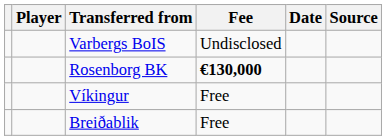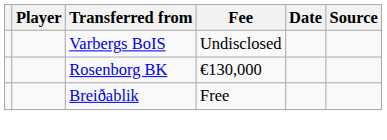Rosenborg BK | Fee: bold -> normal
- row: Víkingur | Free
